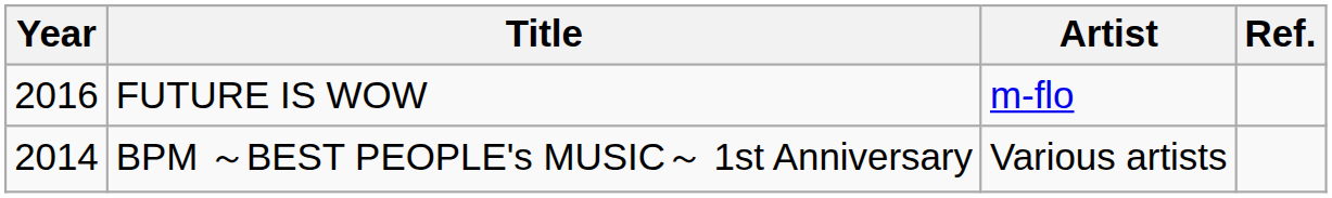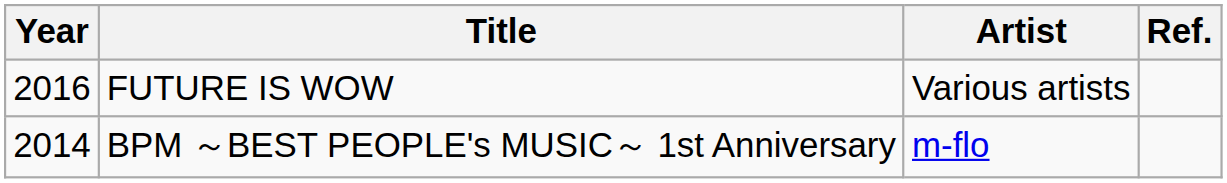FUTURE IS WOW | Artist: m-flo -> Various artists
BPM ～BEST PEOPLE's MUSIC～ 1st Anniversary | Artist: Various artists -> m-flo
